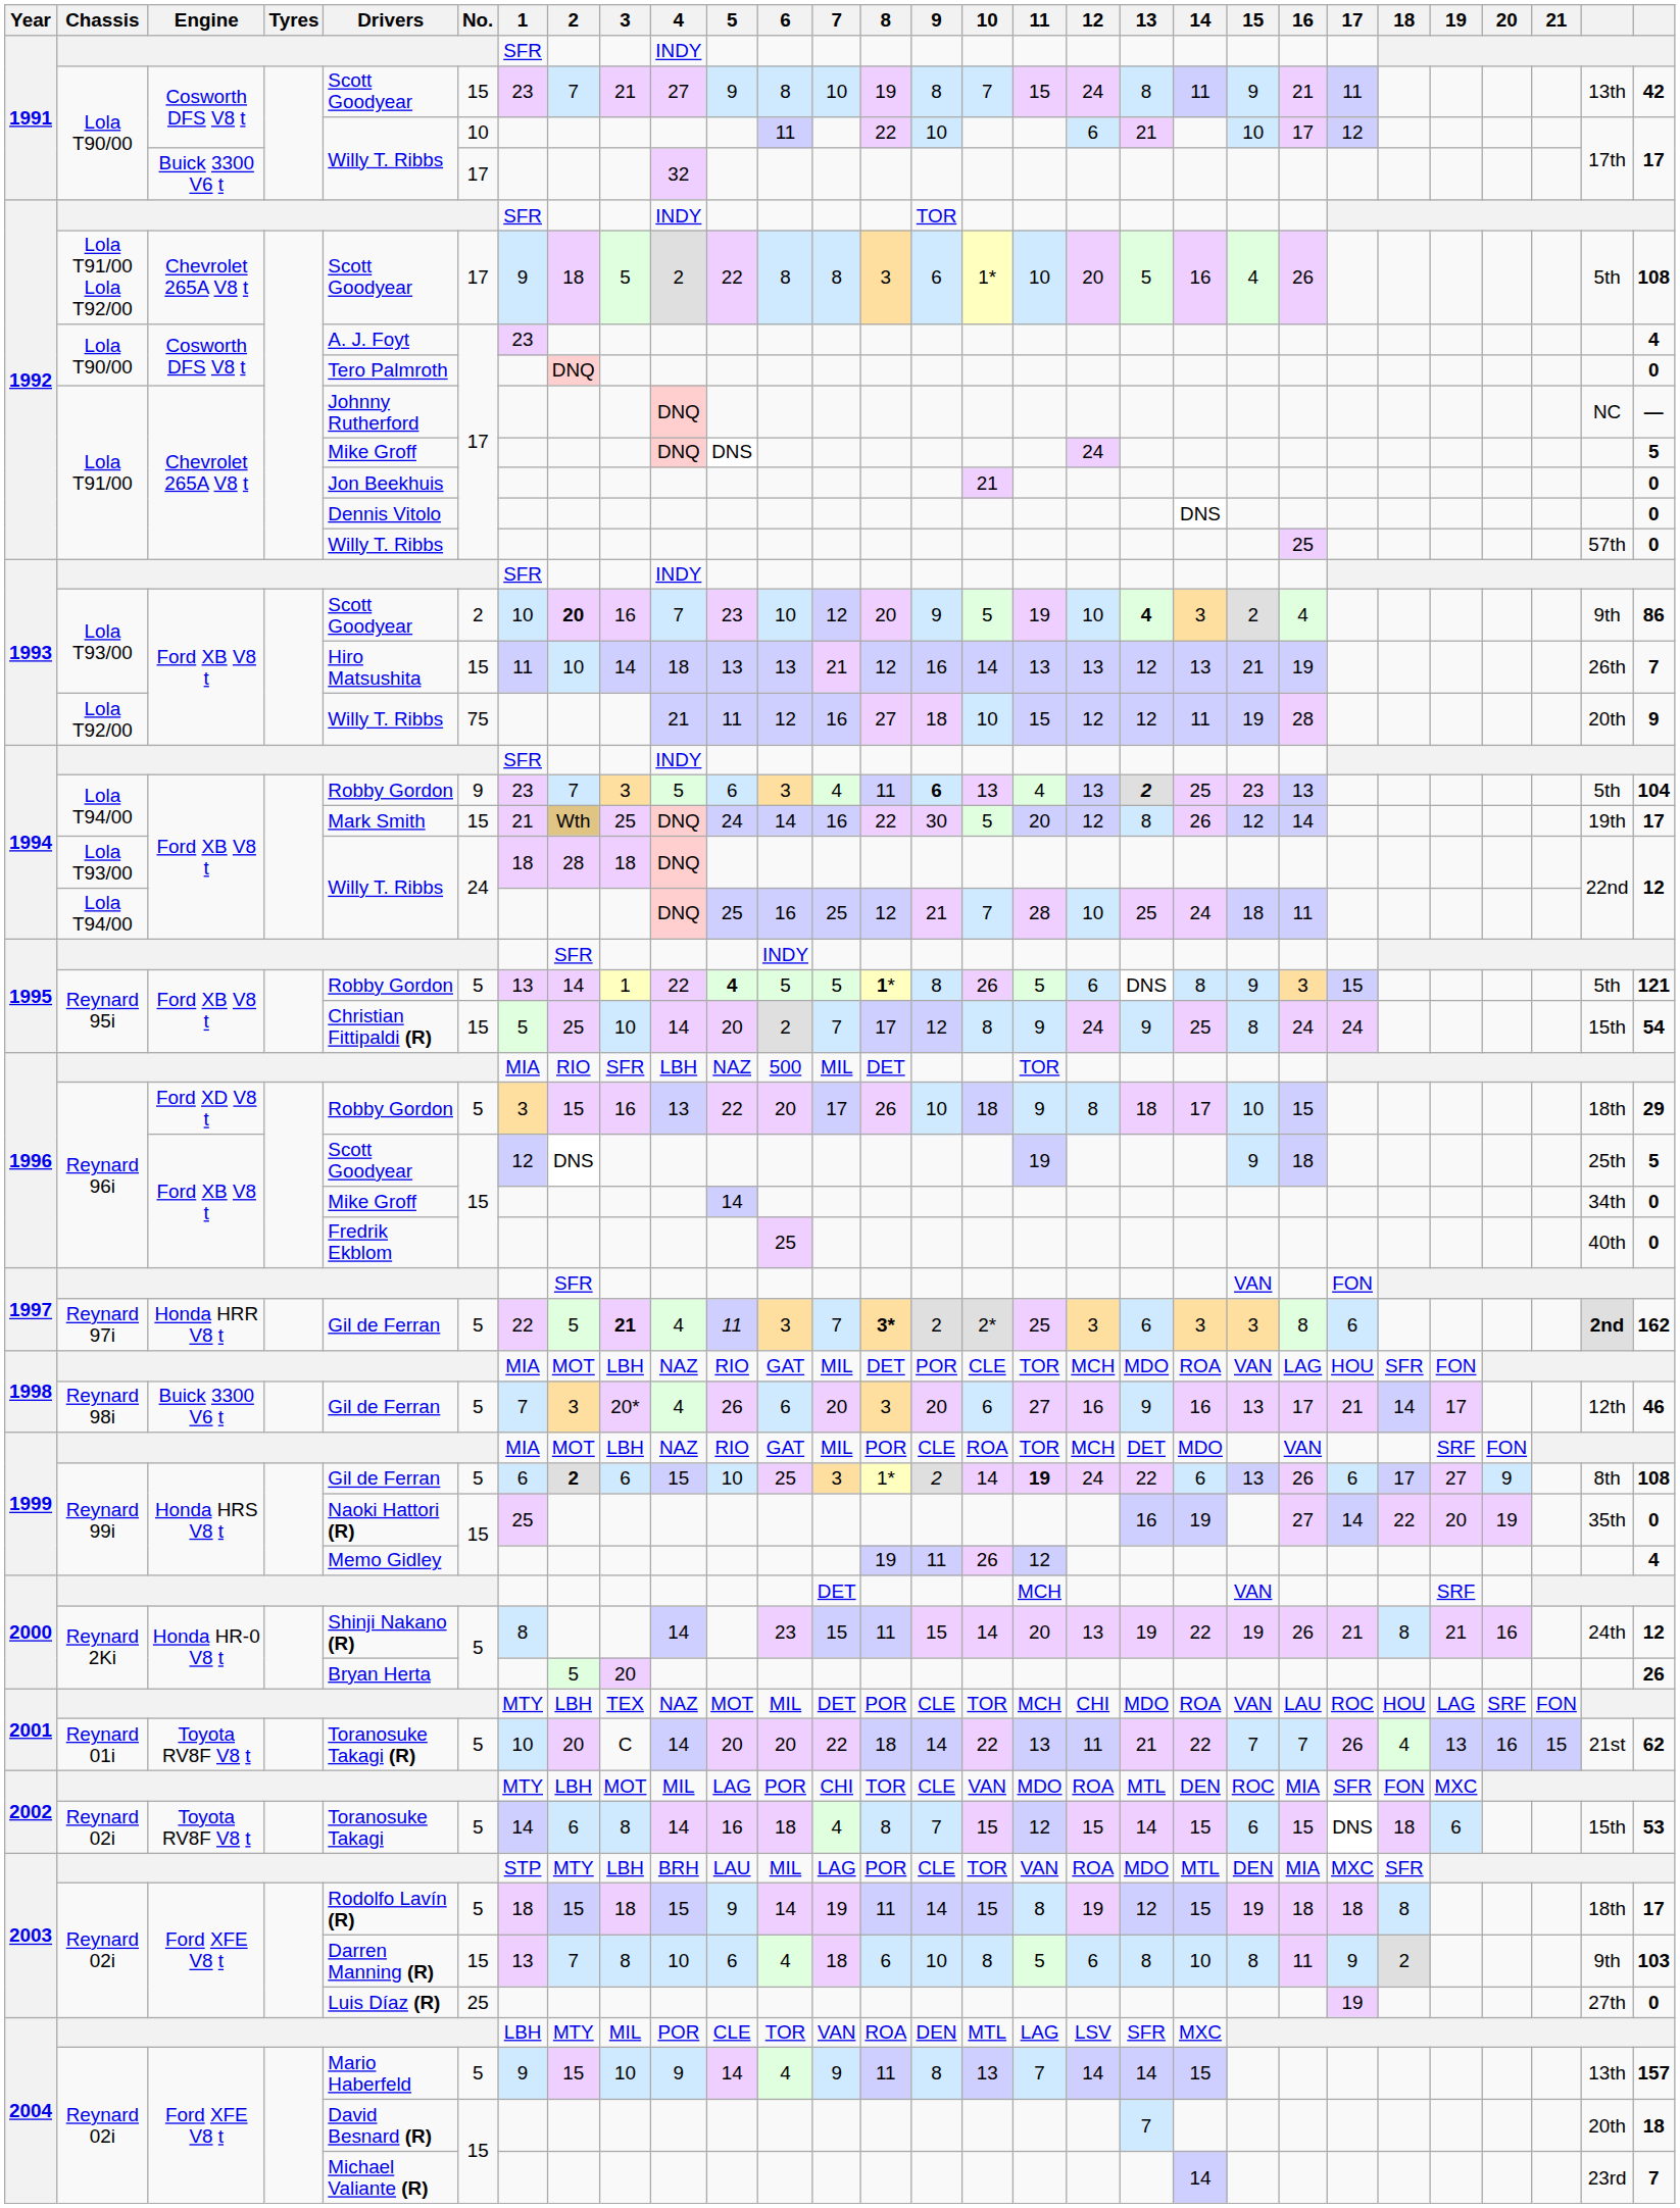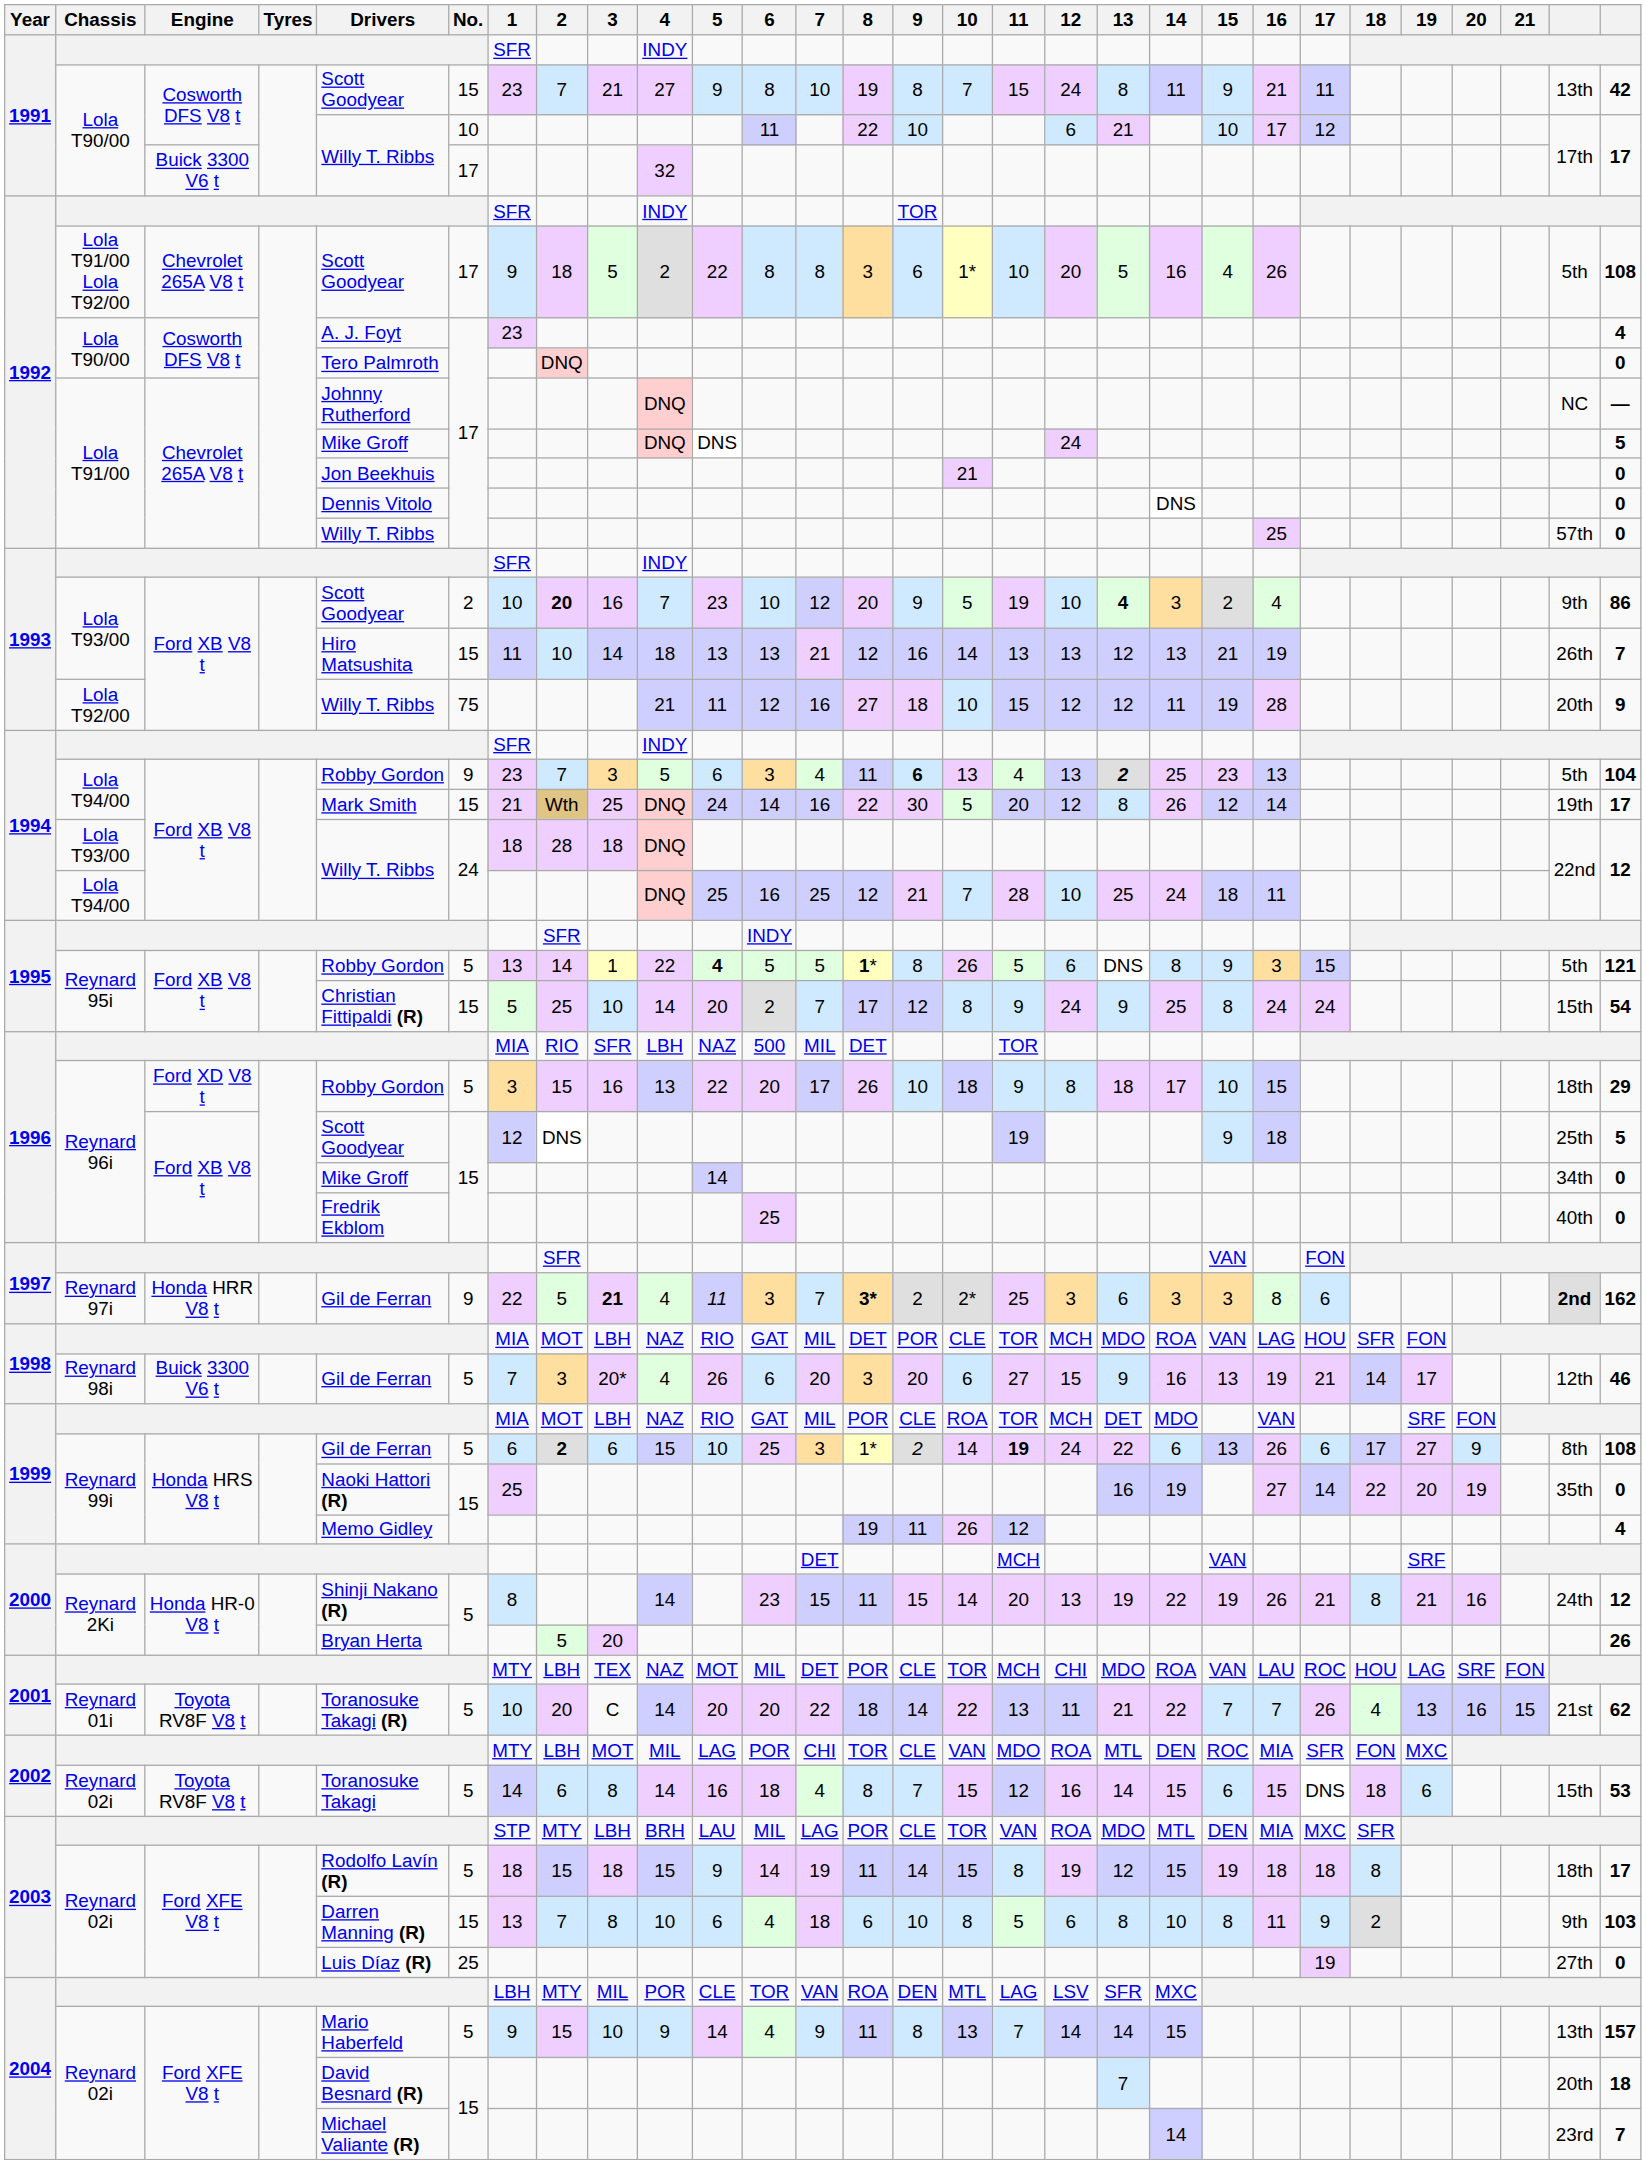Reynard 97i | No.: 5 -> 9
Reynard 98i | 12: 16 -> 15
Reynard 98i | 16: 17 -> 19
2002 / Reynard 02i | 12: 15 -> 16
